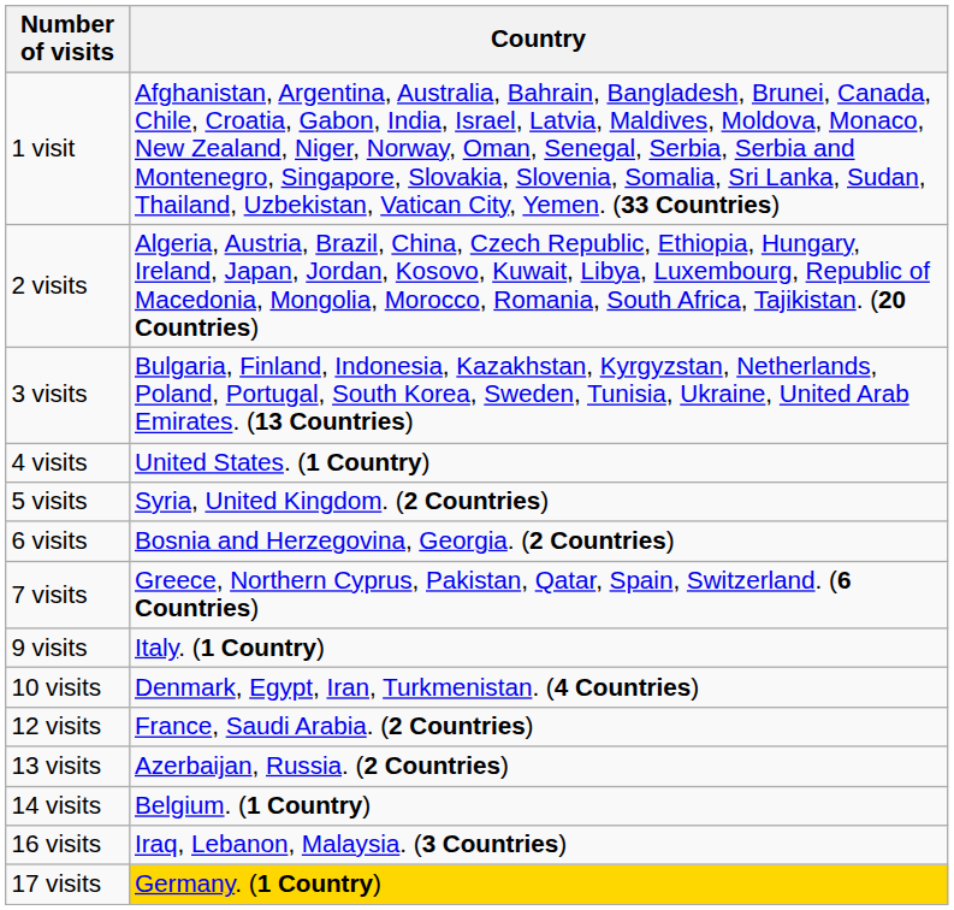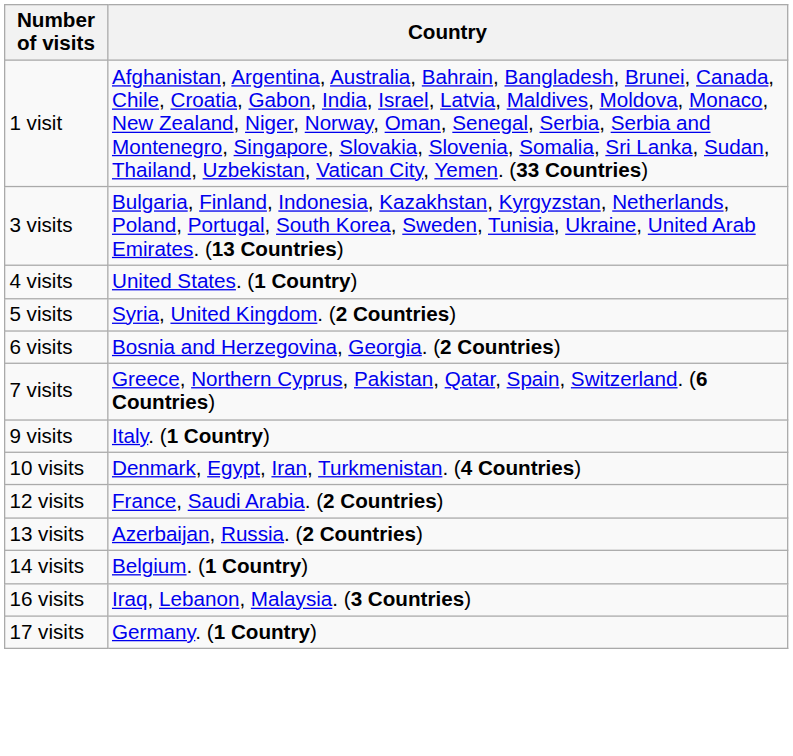- row: 2 visits | Algeria, Austria, Brazil, China, Czech Republic, Ethiopia, Hungary, Ireland, Japan, Jordan, Kosovo, Kuwait, Libya, Luxembourg, Republic of Macedonia, Mongolia, Morocco, Romania, South Africa, Tajikistan. (20 Countries)
17 visits | Country: gold background -> no background
